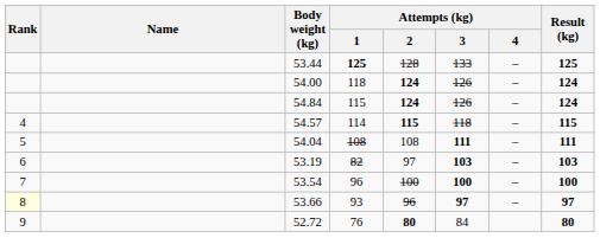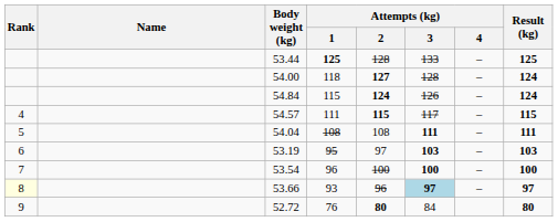54.00 | Attempts (kg) / 2: 124 -> 127
54.00 | Attempts (kg) / 3: 126 -> 128
54.57 | Attempts (kg) / 1: 114 -> 111
54.57 | Attempts (kg) / 3: 118 -> 117
53.19 | Attempts (kg) / 1: 82 -> 95
53.66 | Attempts (kg) / 3: no background -> lightblue background
